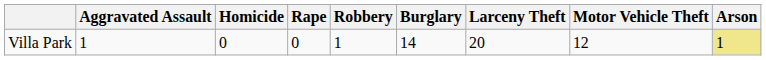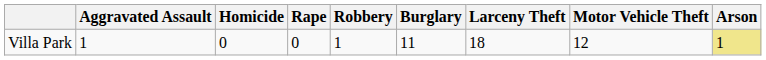Villa Park | Burglary: 14 -> 11
Villa Park | Larceny Theft: 20 -> 18
